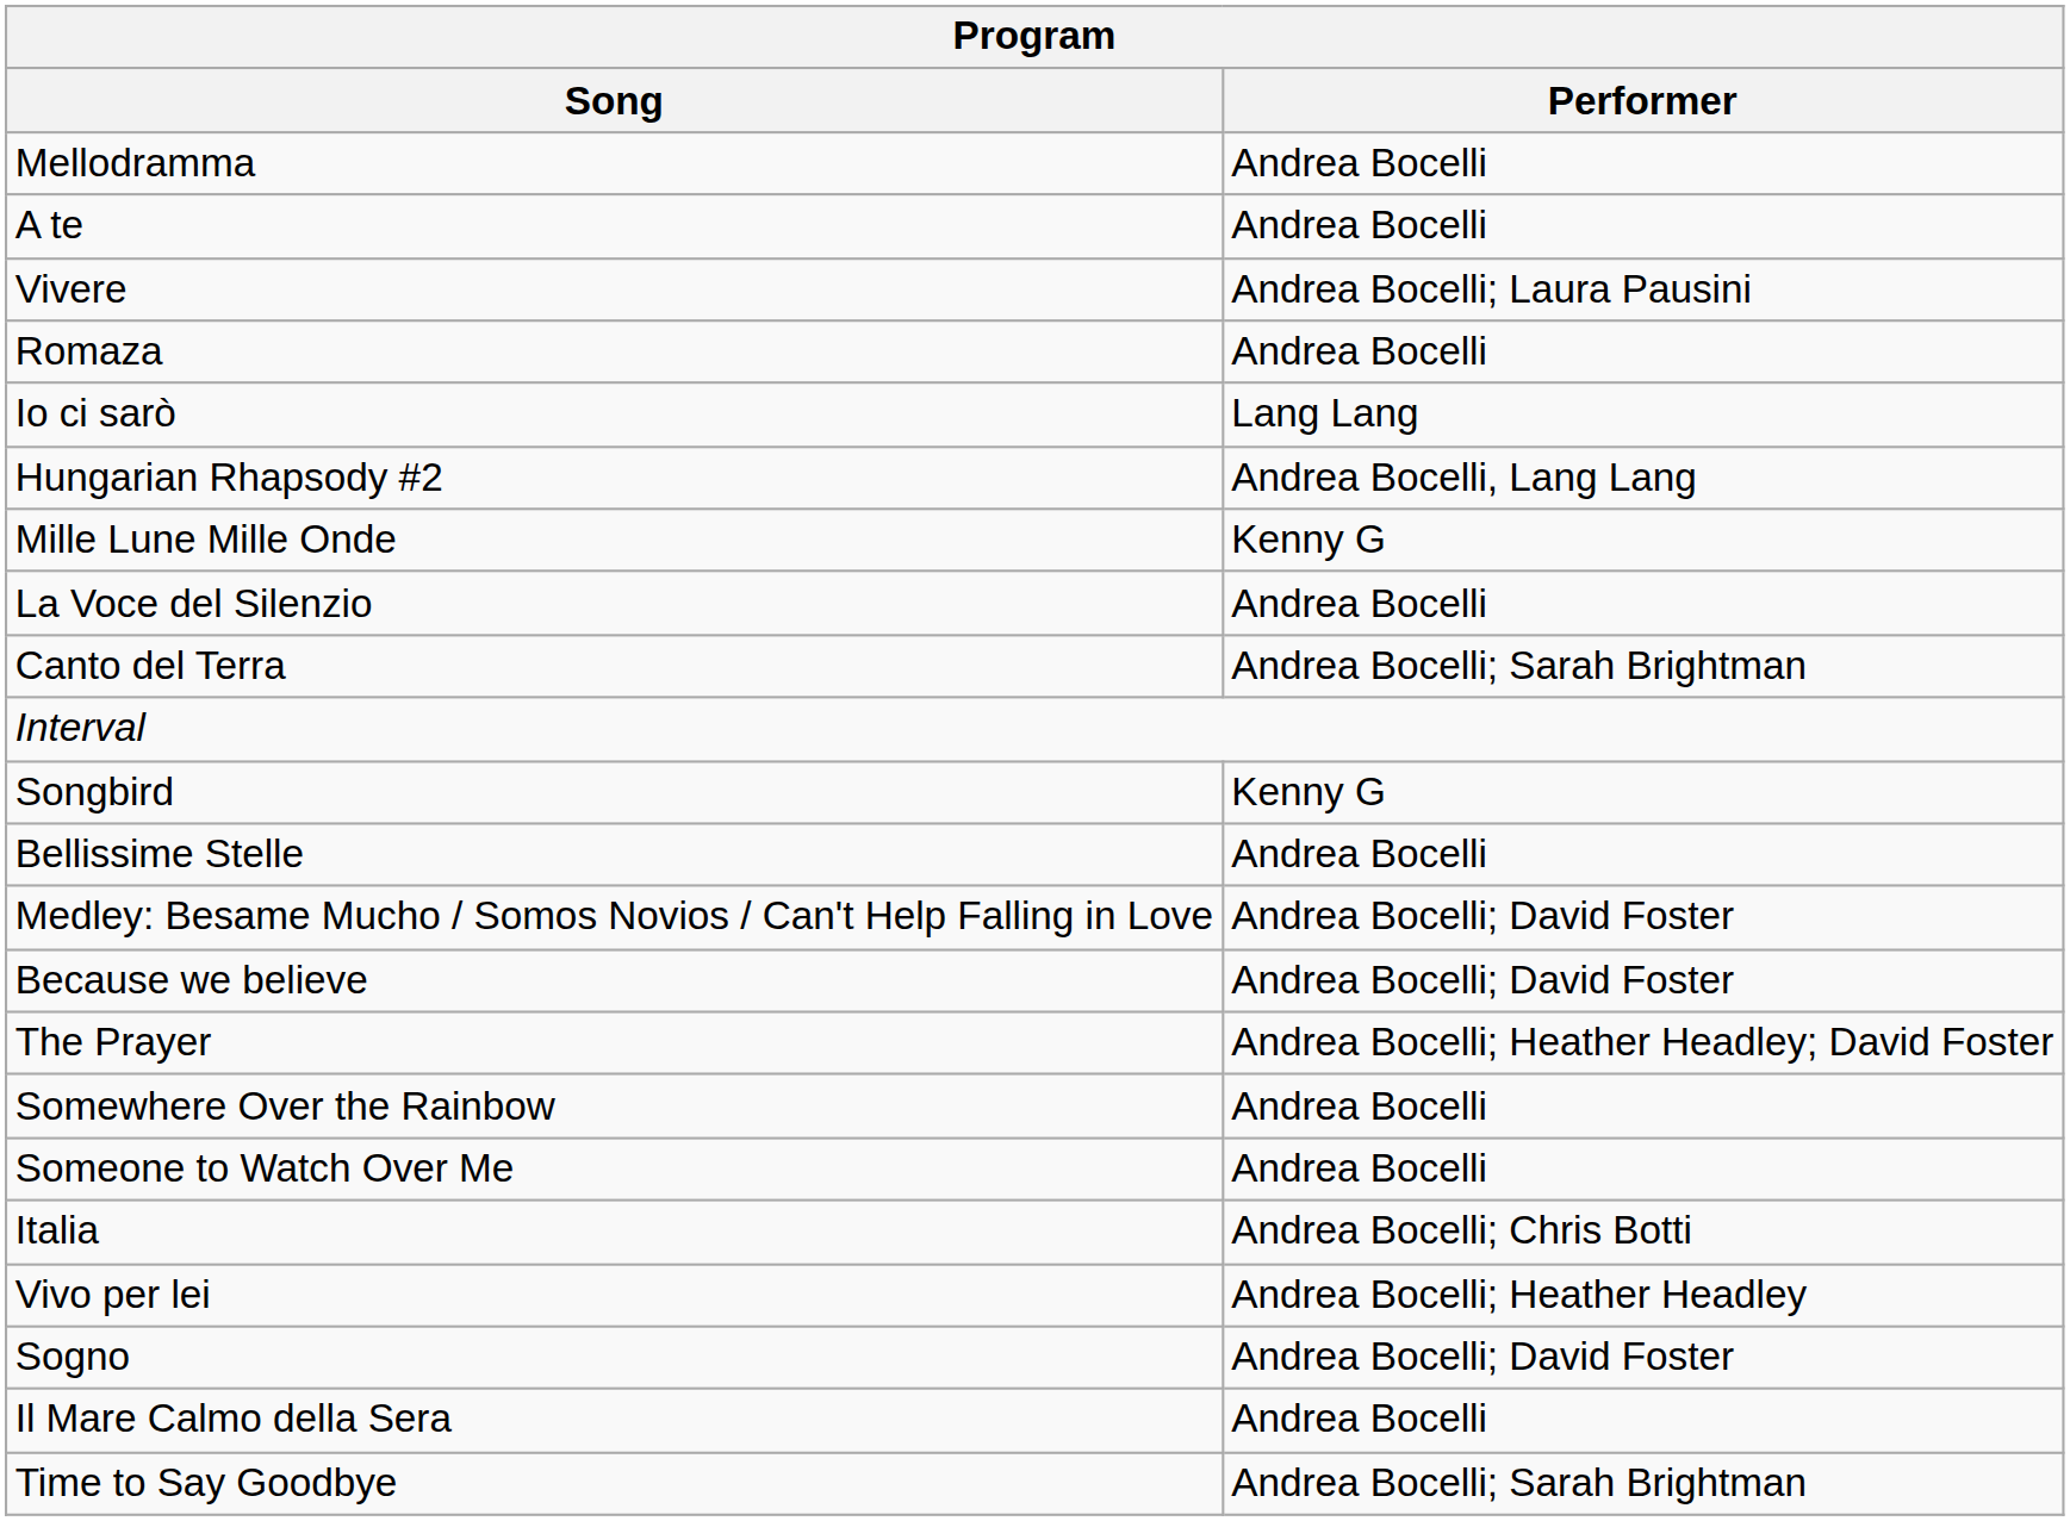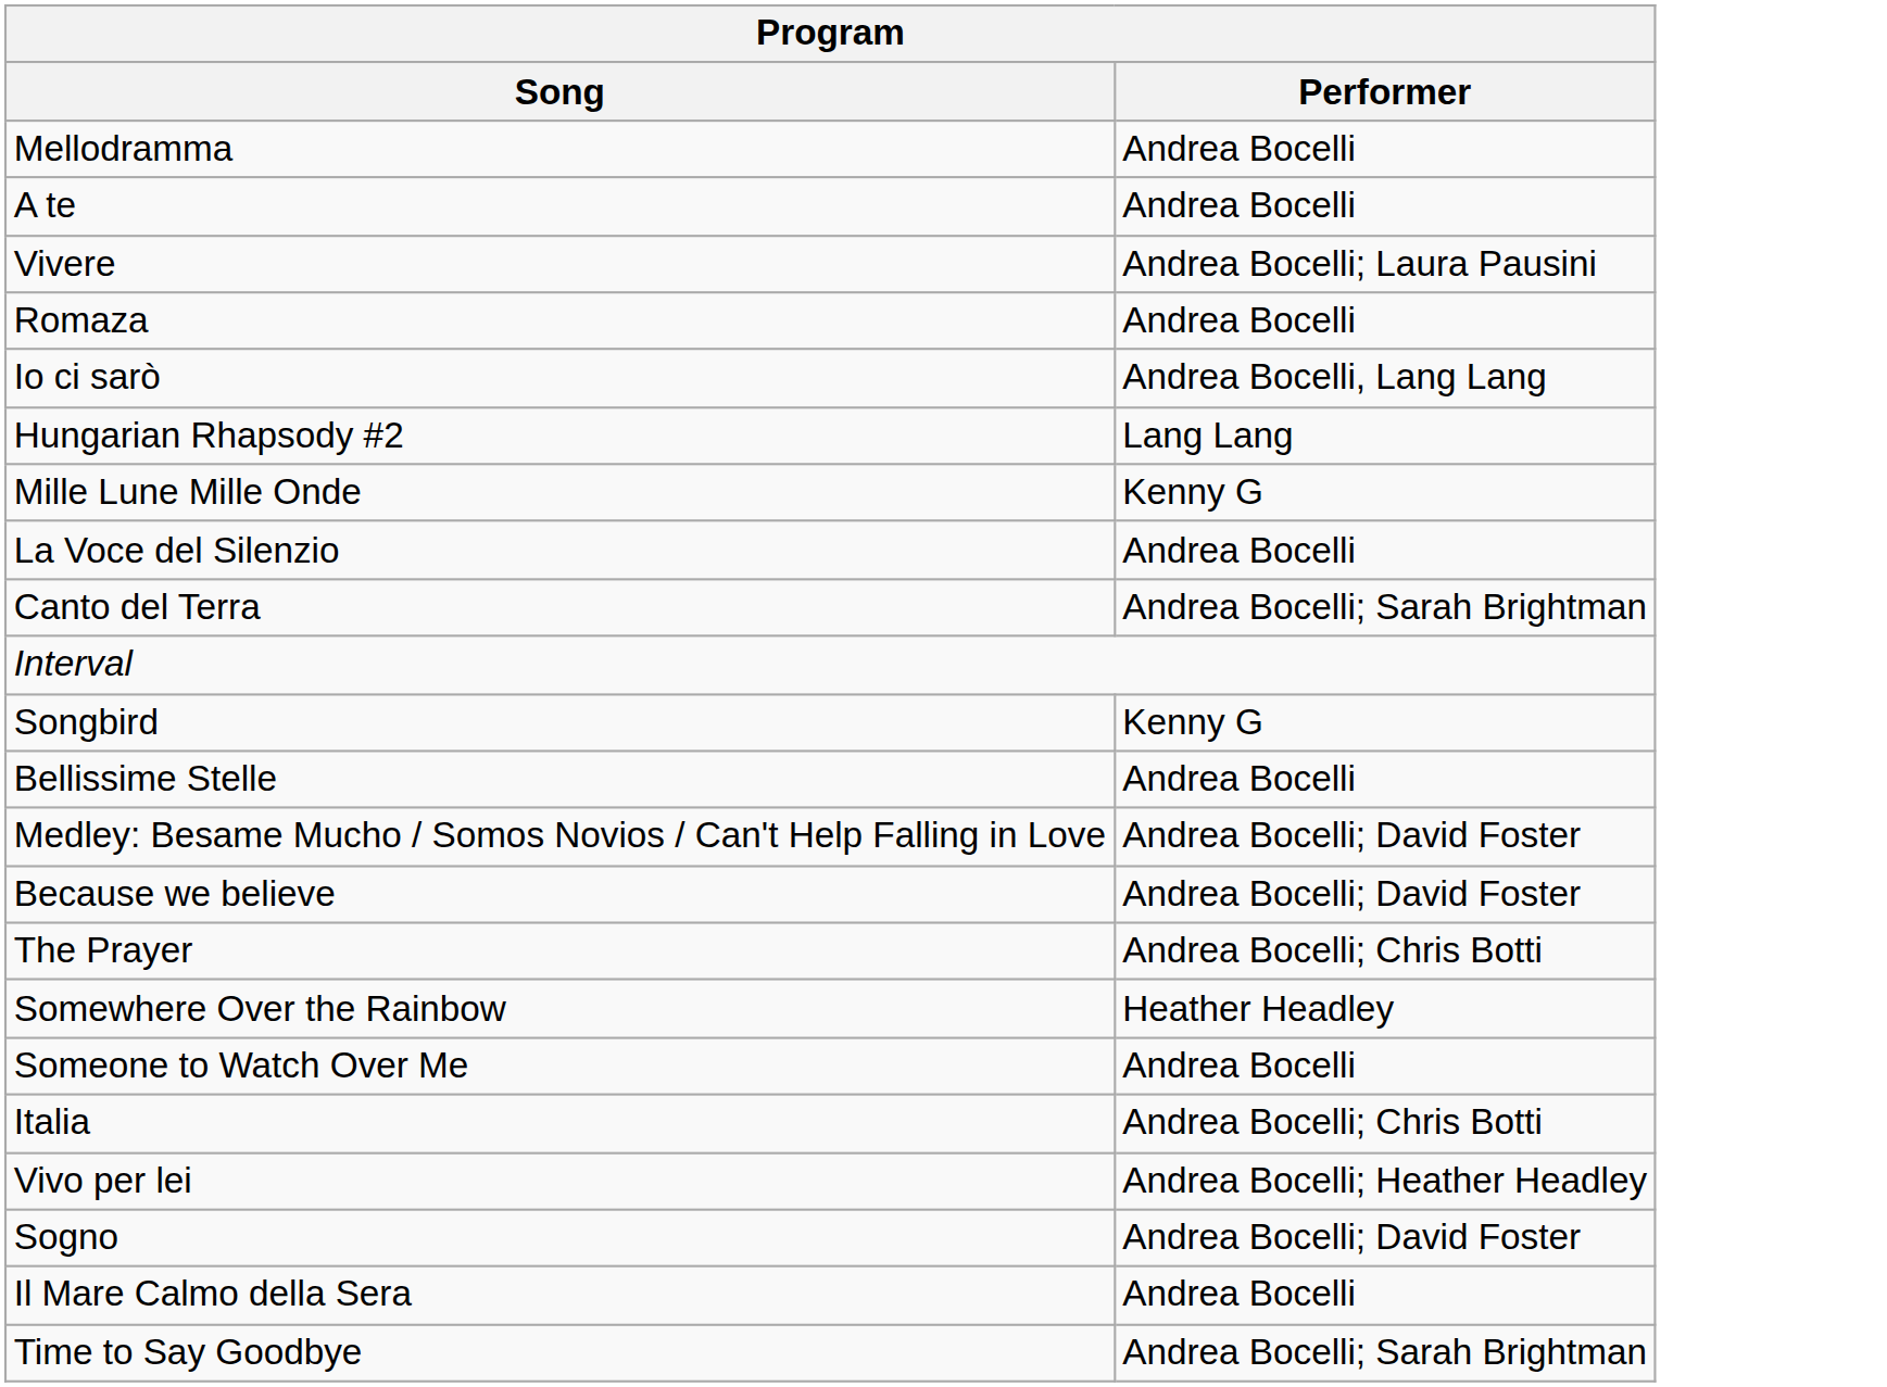Io ci sarò | Program / Performer: Lang Lang -> Andrea Bocelli, Lang Lang
Hungarian Rhapsody #2 | Program / Performer: Andrea Bocelli, Lang Lang -> Lang Lang
The Prayer | Program / Performer: Andrea Bocelli; Heather Headley; David Foster -> Andrea Bocelli; Chris Botti
Somewhere Over the Rainbow | Program / Performer: Andrea Bocelli -> Heather Headley
